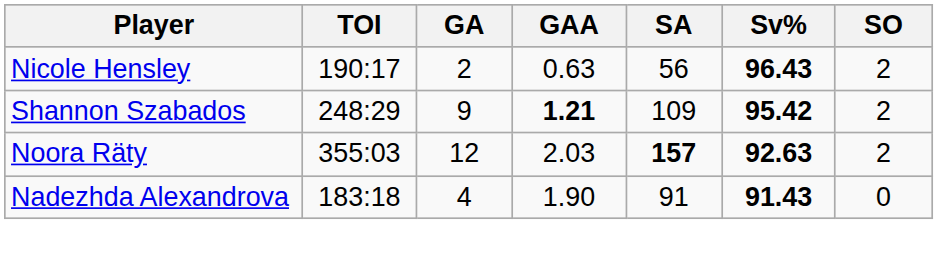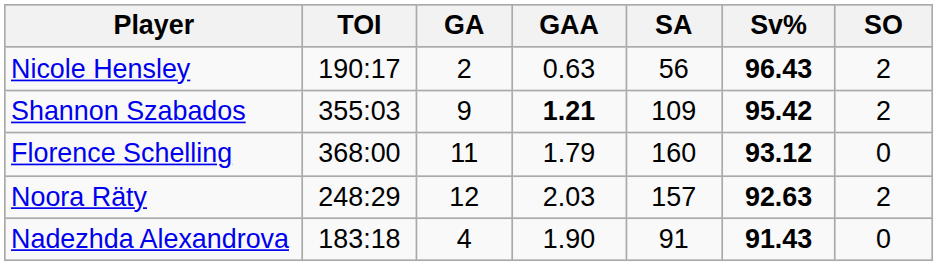Shannon Szabados | TOI: 248:29 -> 355:03
+ row: Florence Schelling | 368:00 | 11 | 1.79 | 160 | 93.12 | 0
Noora Räty | TOI: 355:03 -> 248:29
Noora Räty | SA: bold -> normal
